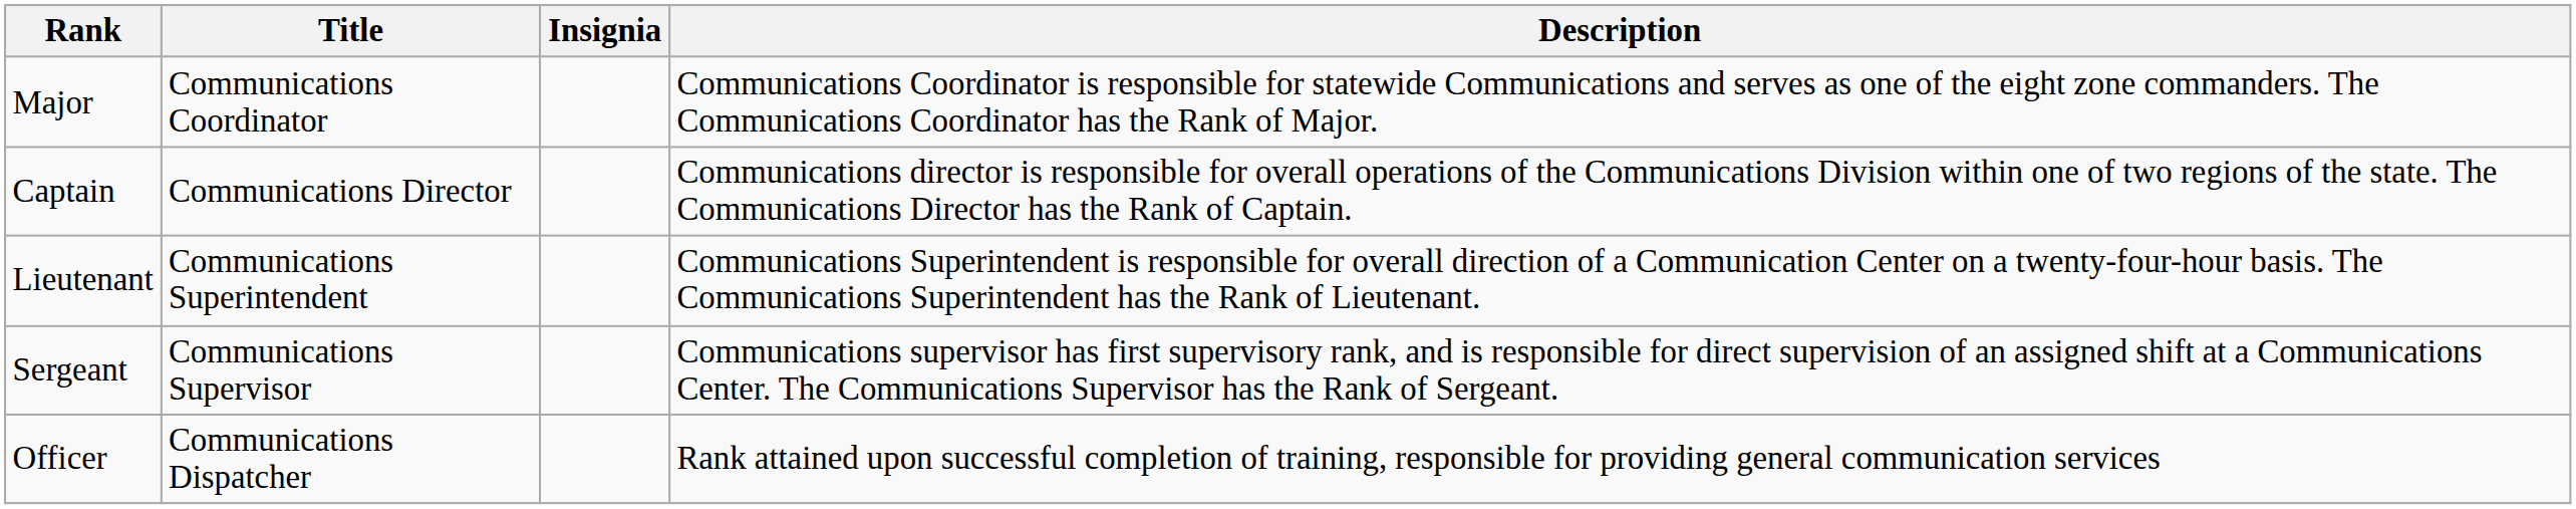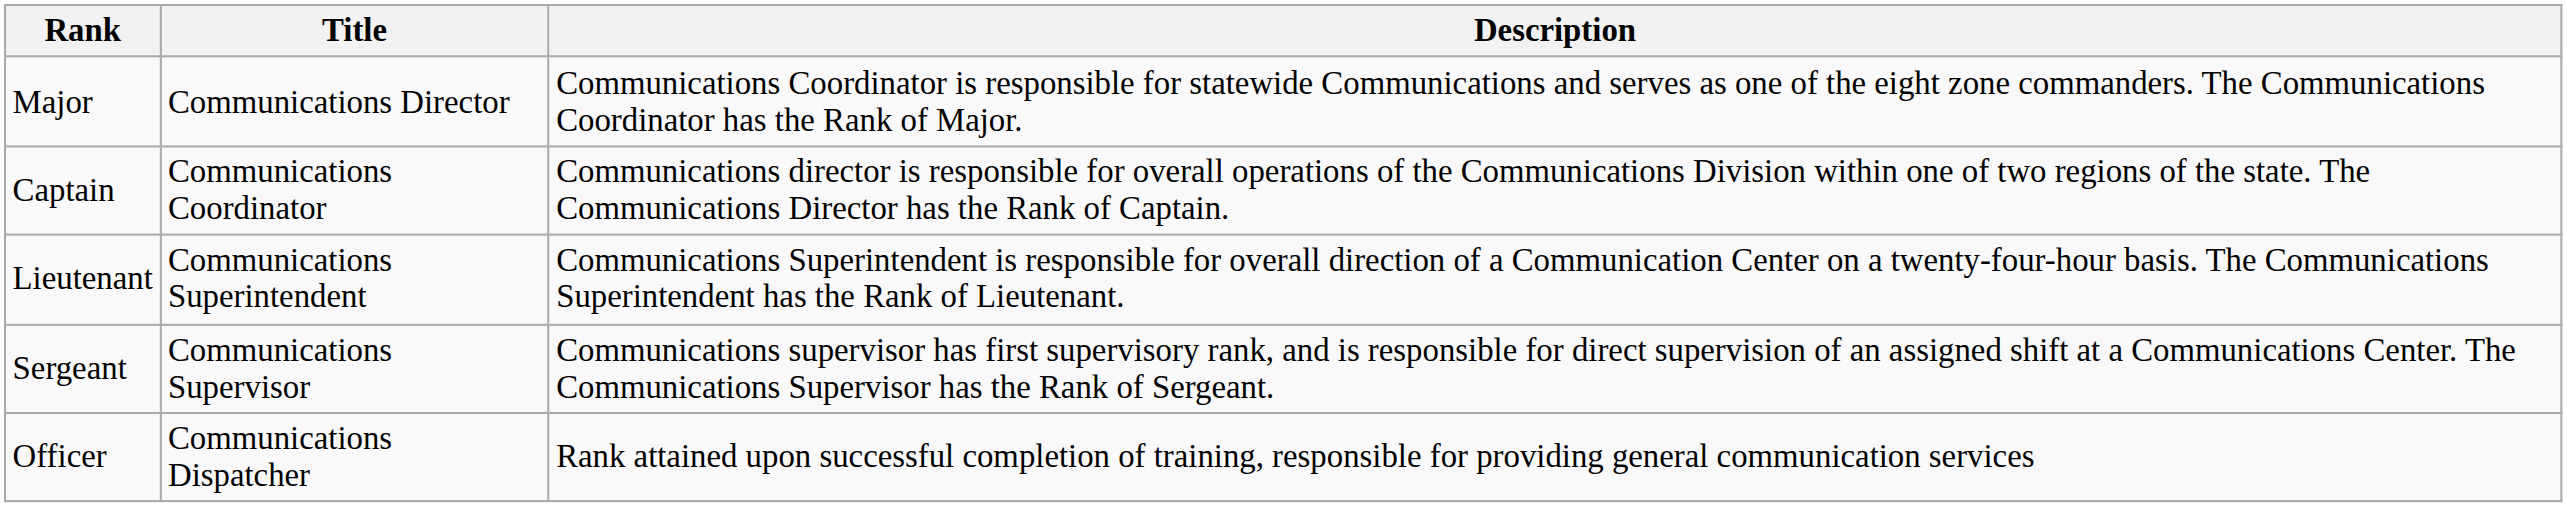- column: Insignia
Major | Title: Communications Coordinator -> Communications Director
Captain | Title: Communications Director -> Communications Coordinator
